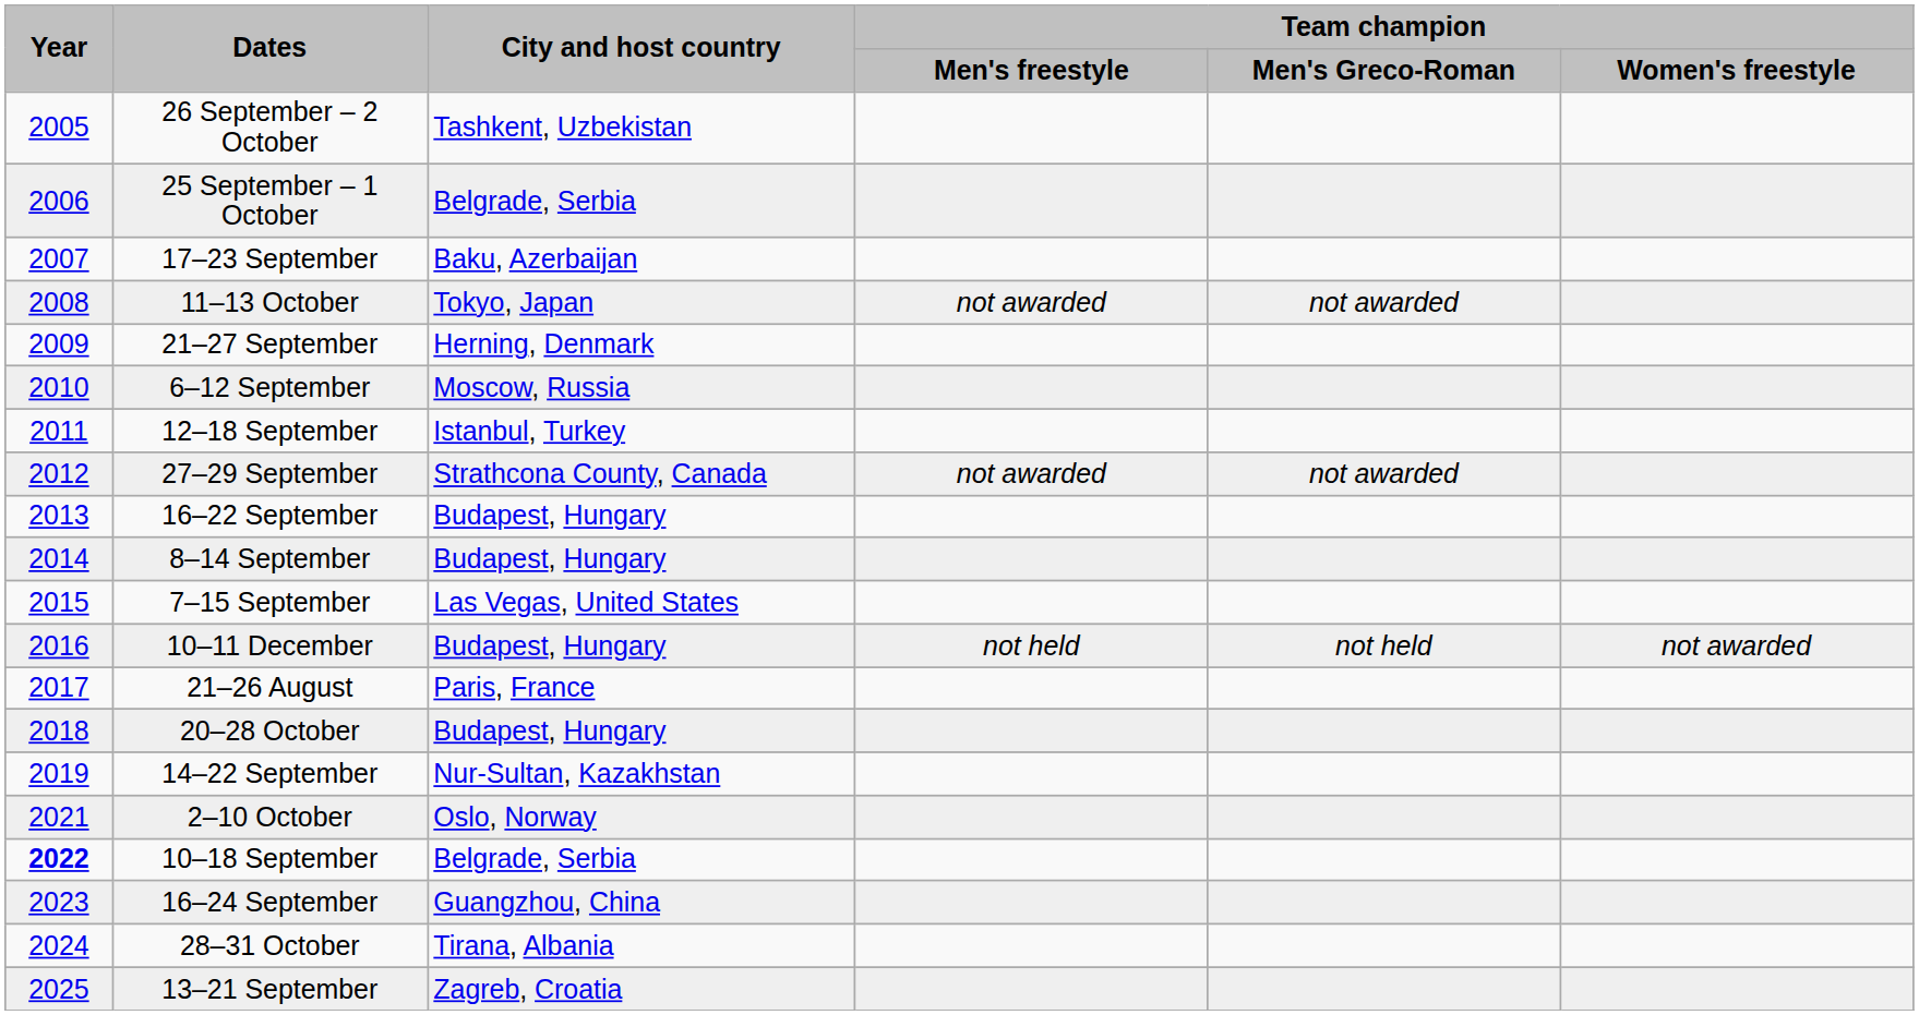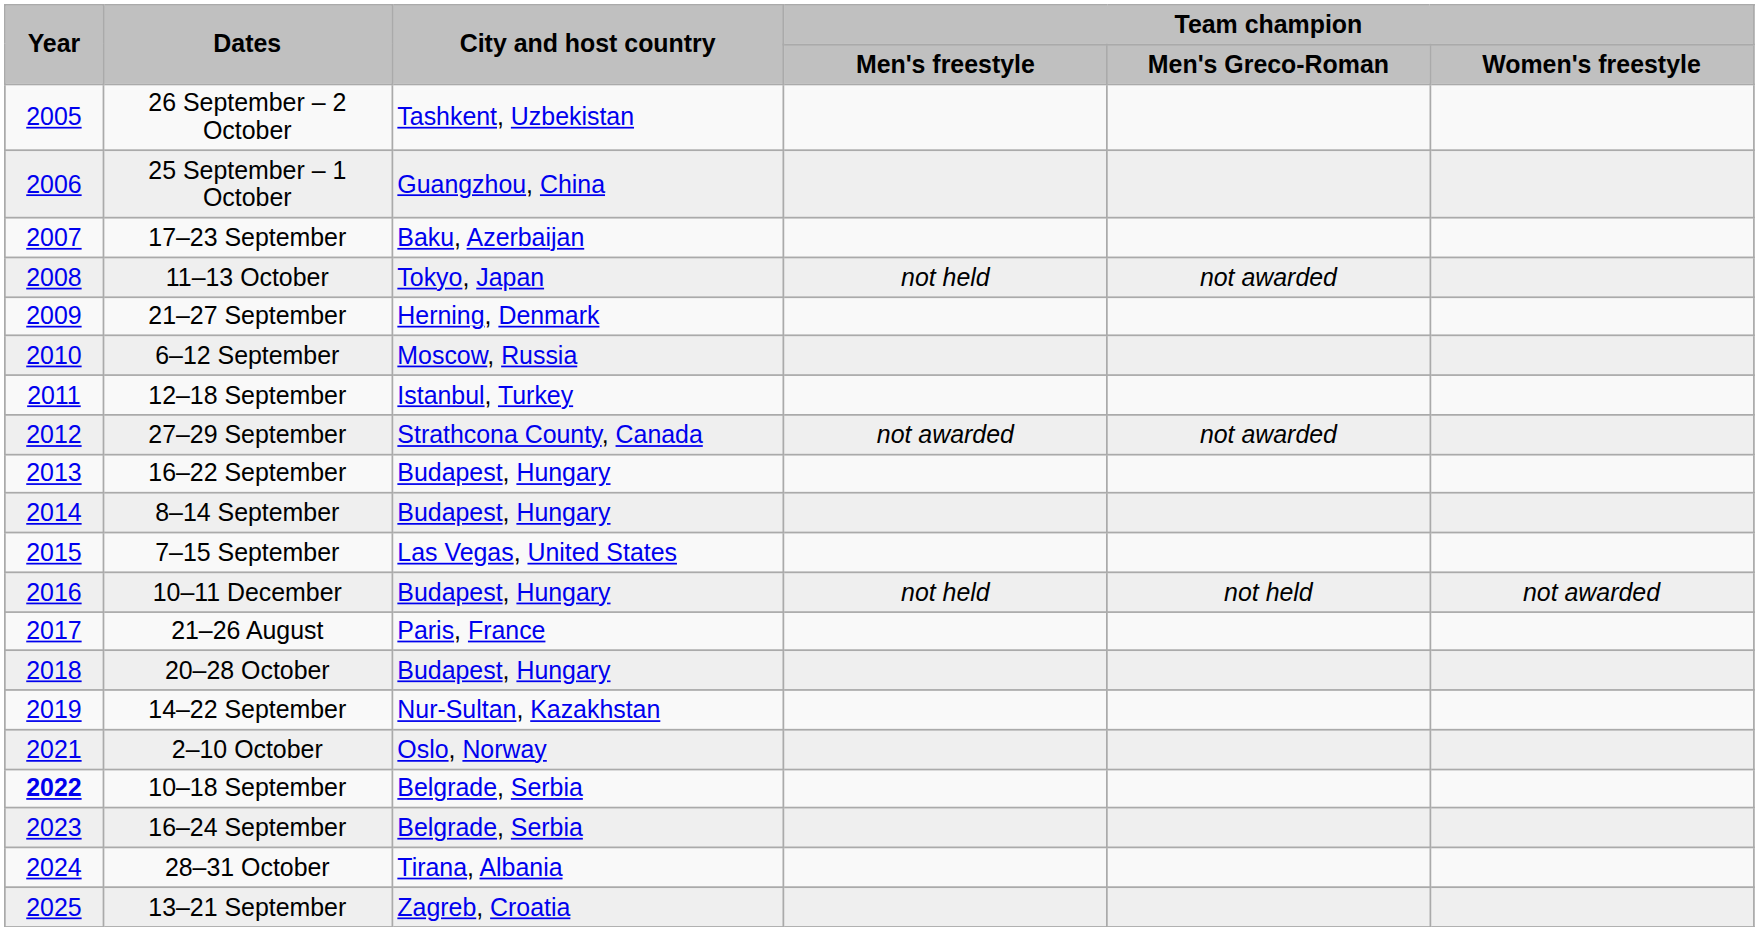25 September – 1 October | City and host country: Belgrade, Serbia -> Guangzhou, China
11–13 October | Team champion / Men's freestyle: not awarded -> not held
16–24 September | City and host country: Guangzhou, China -> Belgrade, Serbia
